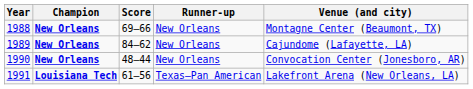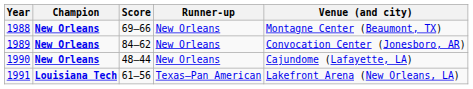1989 | Venue (and city): Cajundome (Lafayette, LA) -> Convocation Center (Jonesboro, AR)
1990 | Venue (and city): Convocation Center (Jonesboro, AR) -> Cajundome (Lafayette, LA)
